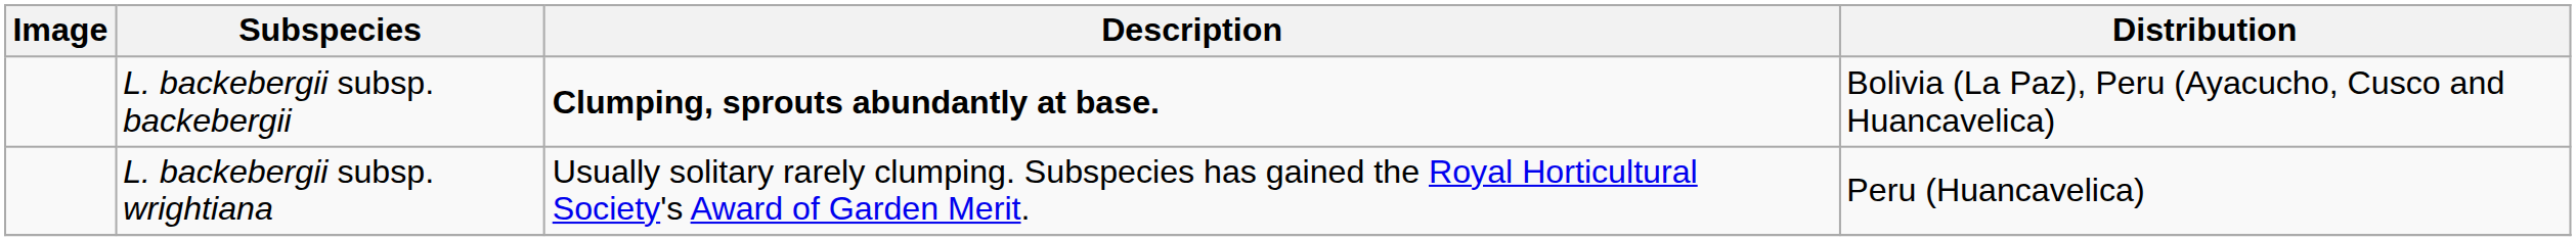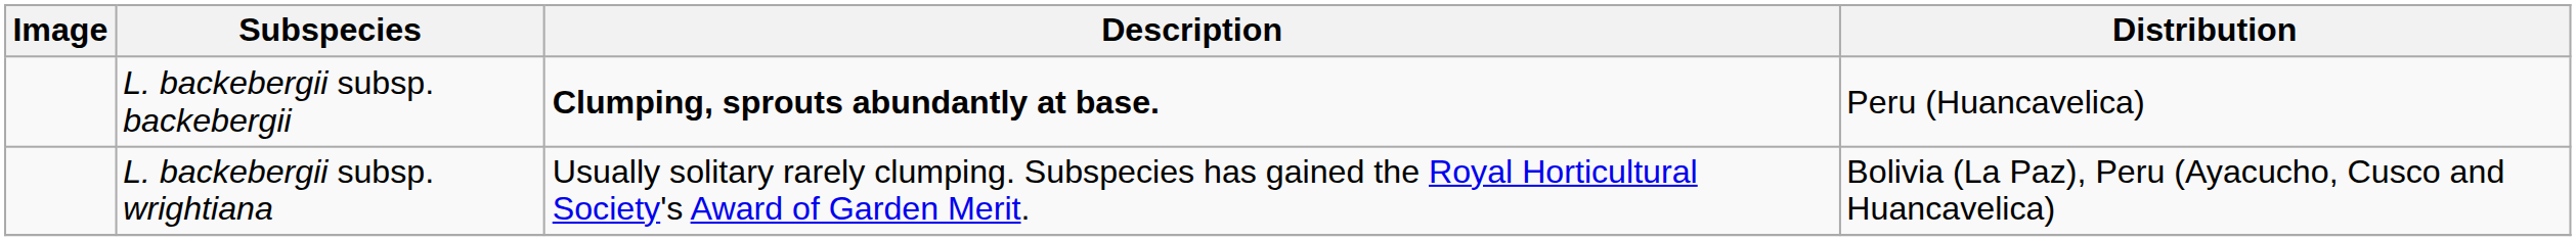L. backebergii subsp. backebergii | Distribution: Bolivia (La Paz), Peru (Ayacucho, Cusco and Huancavelica) -> Peru (Huancavelica)
L. backebergii subsp. wrightiana | Distribution: Peru (Huancavelica) -> Bolivia (La Paz), Peru (Ayacucho, Cusco and Huancavelica)
